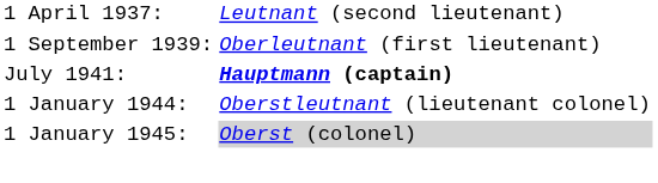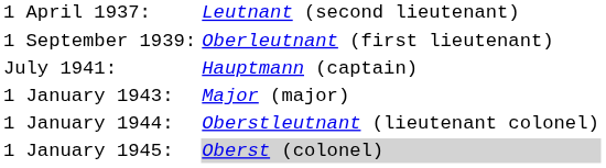July 1941: | column 2: bold -> normal
+ row: 1 January 1943: | Major (major)
